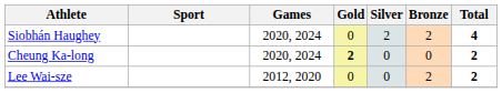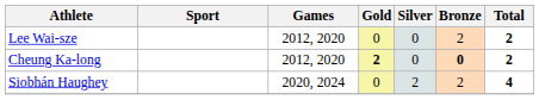rows swapped: Siobhán Haughey <-> Lee Wai-sze
Cheung Ka-long | Games: 2020, 2024 -> 2012, 2020
Cheung Ka-long | Bronze: normal -> bold
